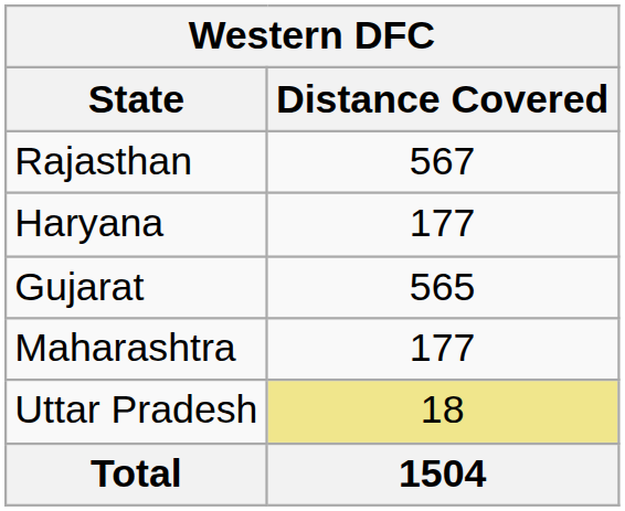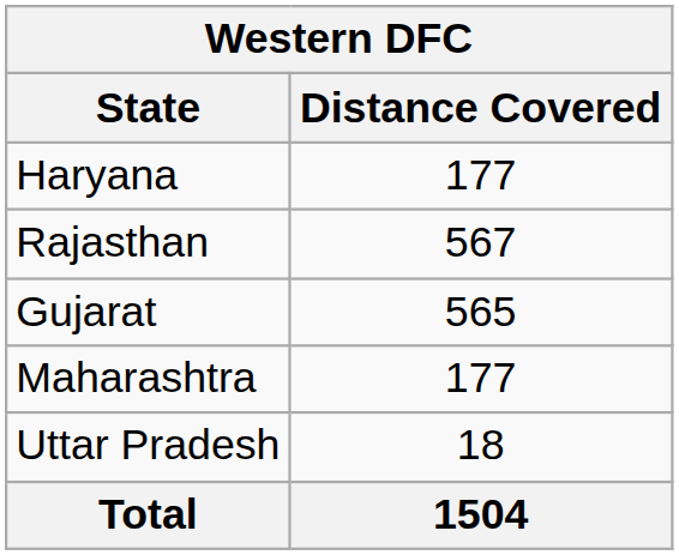rows swapped: Haryana <-> Rajasthan
Uttar Pradesh | Distance Covered: khaki background -> no background
